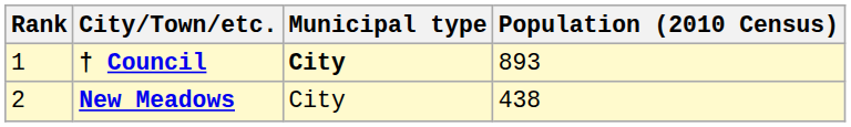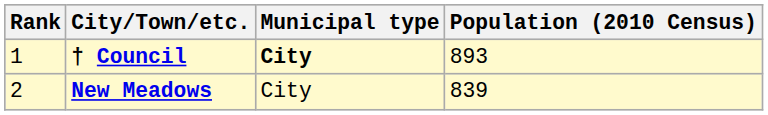New Meadows | Population (2010 Census): 438 -> 839
